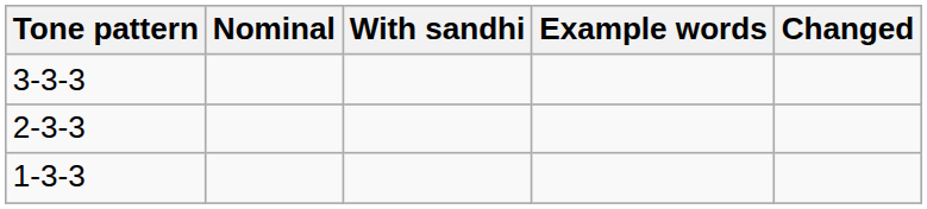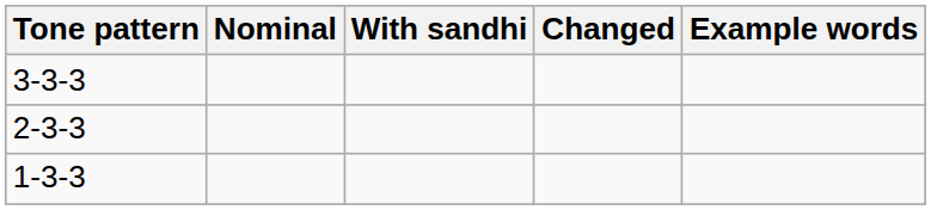columns swapped: Changed <-> Example words
